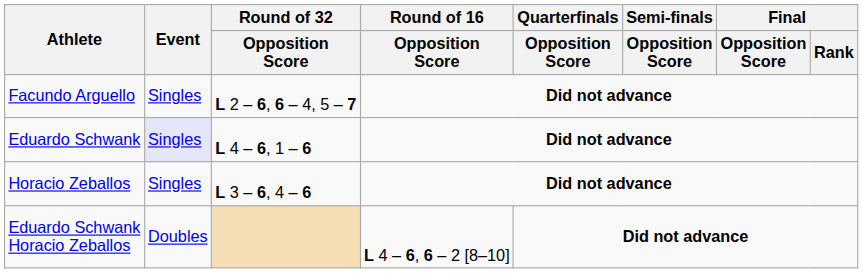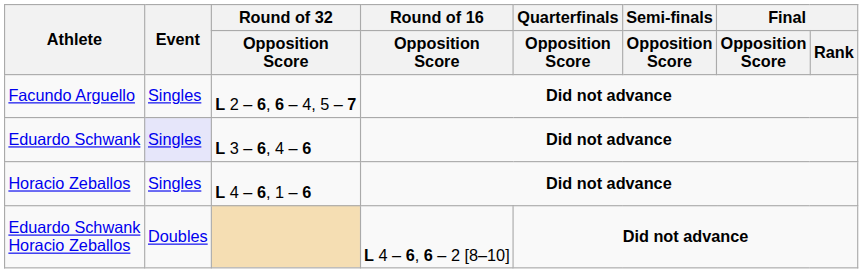Eduardo Schwank | Round of 32 / Opposition Score: L 4 – 6, 1 – 6 -> L 3 – 6, 4 – 6
Horacio Zeballos | Round of 32 / Opposition Score: L 3 – 6, 4 – 6 -> L 4 – 6, 1 – 6
